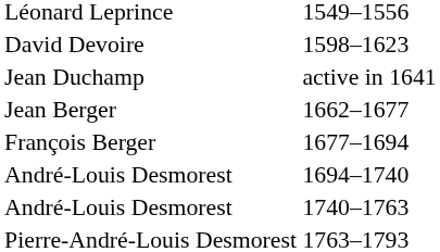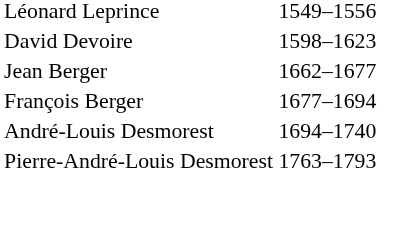- row: Jean Duchamp | active in 1641
- row: André-Louis Desmorest | 1740–1763
